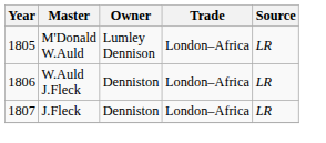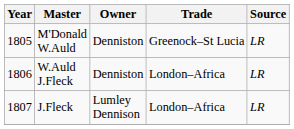M'Donald W.Auld | Owner: Lumley Dennison -> Denniston
M'Donald W.Auld | Trade: London–Africa -> Greenock–St Lucia
J.Fleck | Owner: Denniston -> Lumley Dennison
